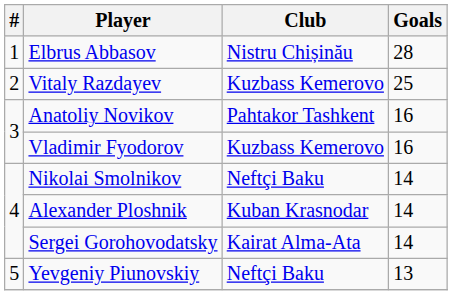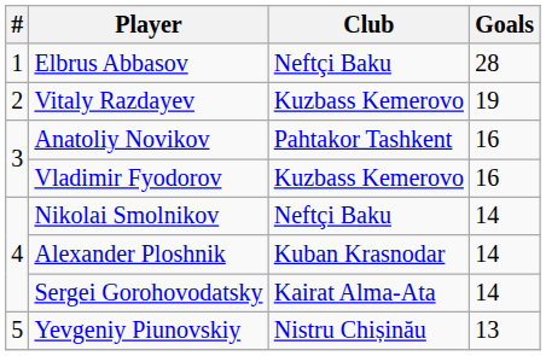Elbrus Abbasov | Club: Nistru Chișinău -> Neftçi Baku
Vitaly Razdayev | Goals: 25 -> 19
Yevgeniy Piunovskiy | Club: Neftçi Baku -> Nistru Chișinău
